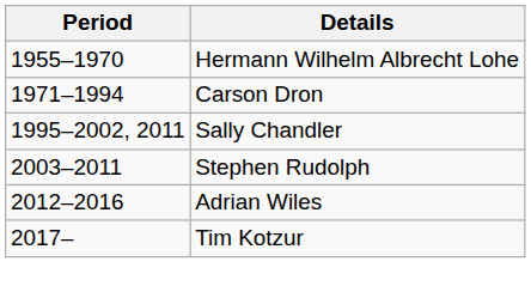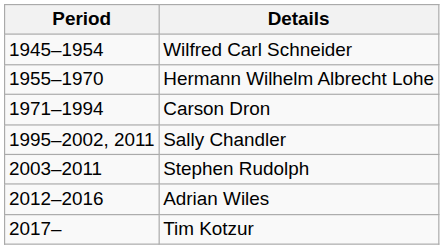+ row: 1945–1954 | Wilfred Carl Schneider
